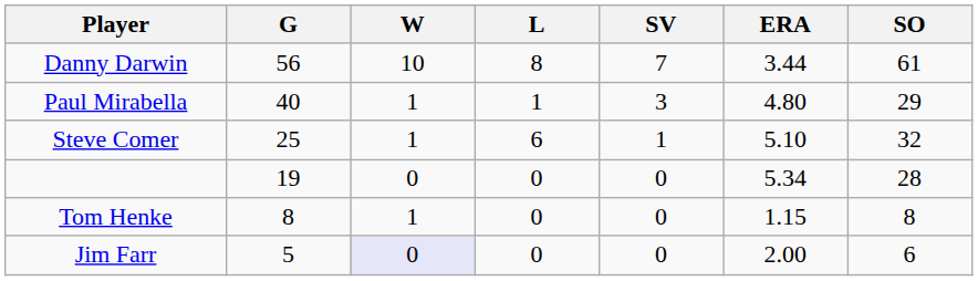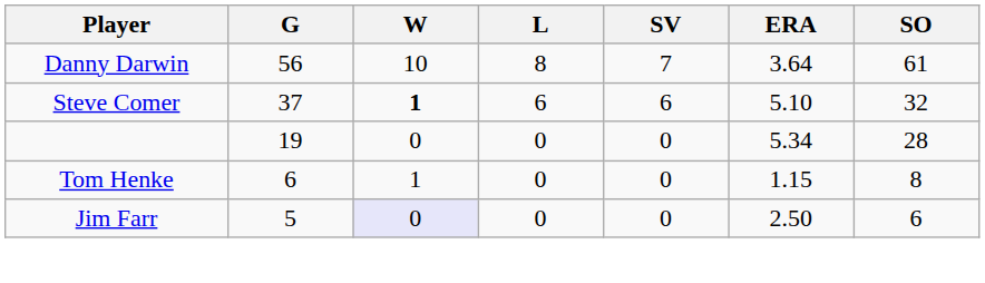Danny Darwin | ERA: 3.44 -> 3.64
- row: Paul Mirabella | 40 | 1 | 1 | 3 | 4.80 | 29
Steve Comer | G: 25 -> 37
Steve Comer | W: normal -> bold
Steve Comer | SV: 1 -> 6
Tom Henke | G: 8 -> 6
Jim Farr | ERA: 2.00 -> 2.50
